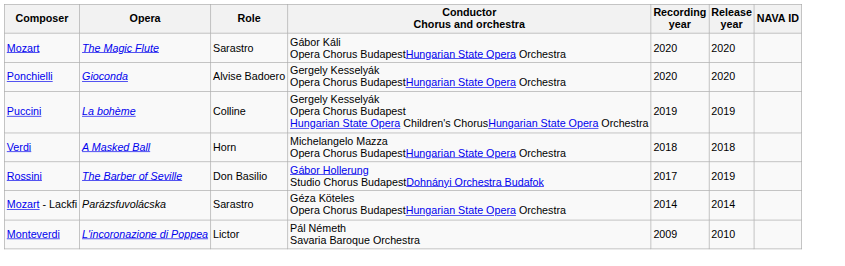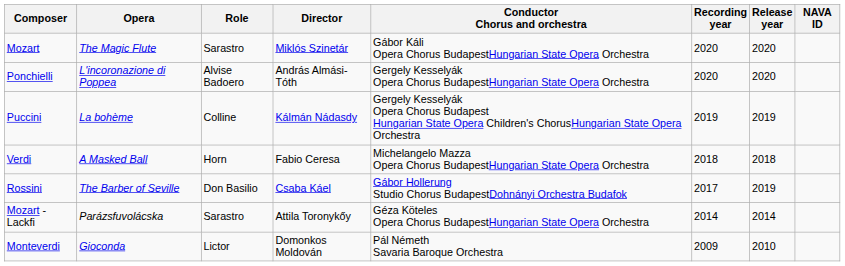+ column: Director | Miklós Szinetár | András Almási-Tóth | Kálmán Nádasdy | Fabio Ceresa | Csaba Káel | Attila Toronykőy | Domonkos Moldován
Ponchielli | Opera: Gioconda -> L'incoronazione di Poppea
Monteverdi | Opera: L'incoronazione di Poppea -> Gioconda
